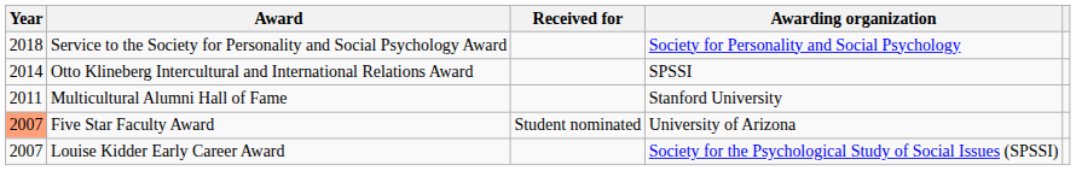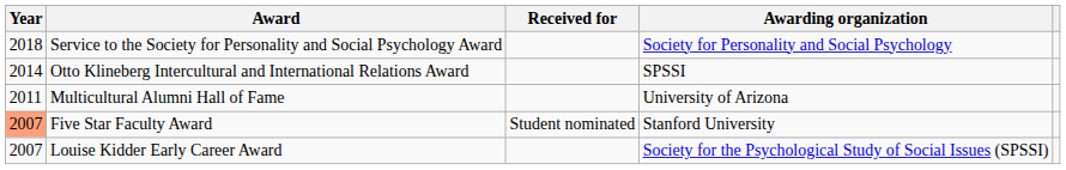Multicultural Alumni Hall of Fame | Awarding organization: Stanford University -> University of Arizona
Five Star Faculty Award | Awarding organization: University of Arizona -> Stanford University
